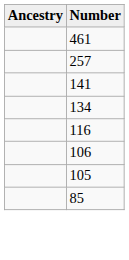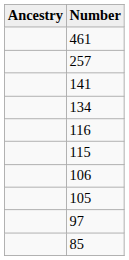+ row: 115
+ row: 97
